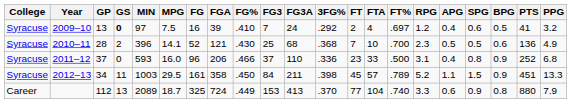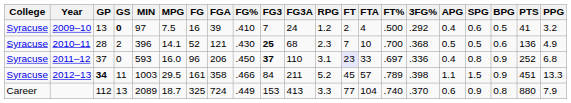columns swapped: 3FG% <-> RPG
2009–10 | FT%: .697 -> .500
2010–11 | FG3: normal -> bold
2011–12 | FG%: .466 -> .450
2011–12 | FG3: normal -> bold
2011–12 | FT: no background -> lavender background
2011–12 | FT%: .500 -> .697
2012–13 | GP: normal -> bold
2012–13 | FG%: .450 -> .466
